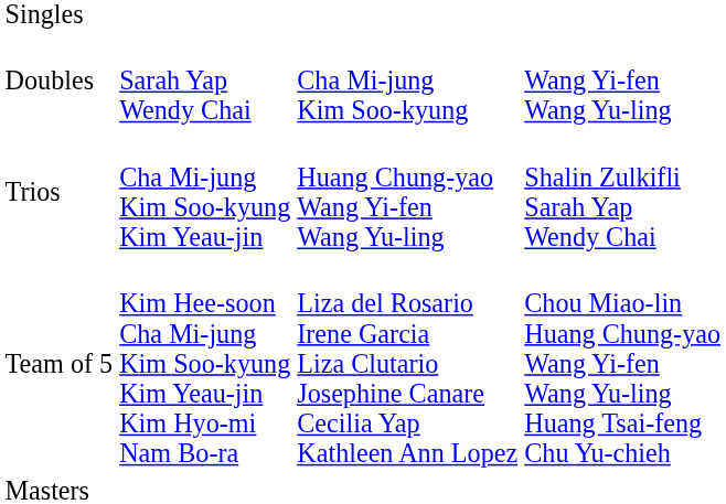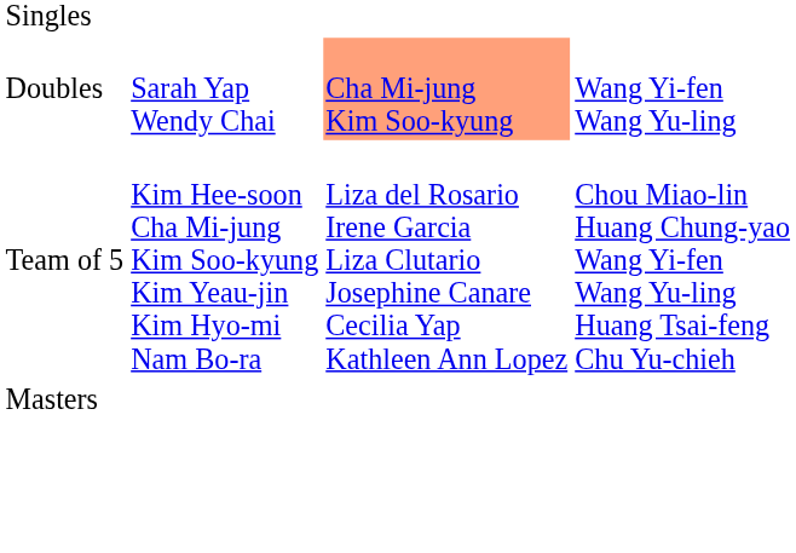Doubles | column 3: no background -> lightsalmon background
- row: Trios | Cha Mi-jung Kim Soo-kyung Kim Yeau-jin | Huang Chung-yao Wang Yi-fen Wang Yu-ling | Shalin Zulkifli Sarah Yap Wendy Chai
